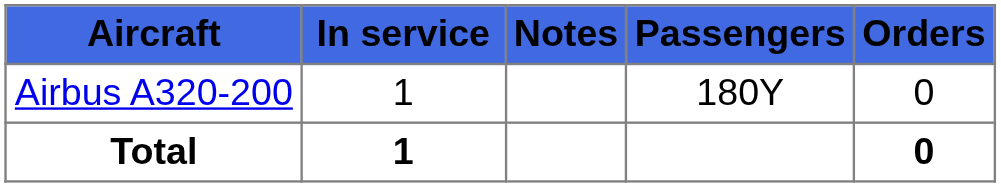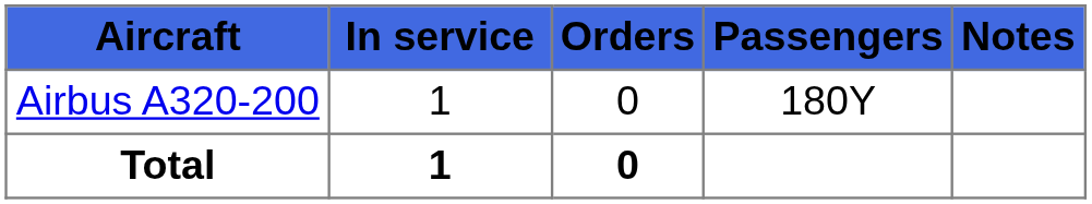columns swapped: Orders <-> Notes
